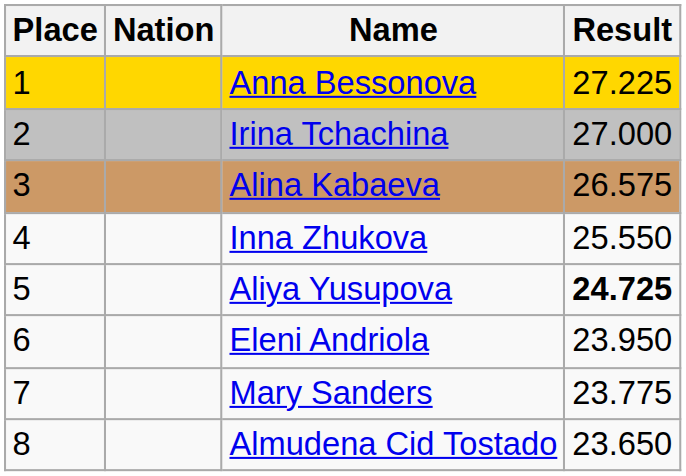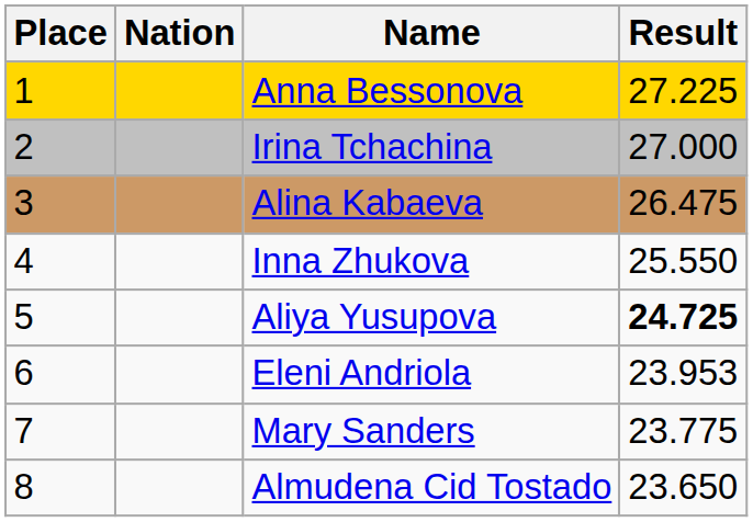Alina Kabaeva | Result: 26.575 -> 26.475
Eleni Andriola | Result: 23.950 -> 23.953
